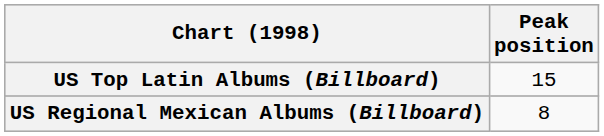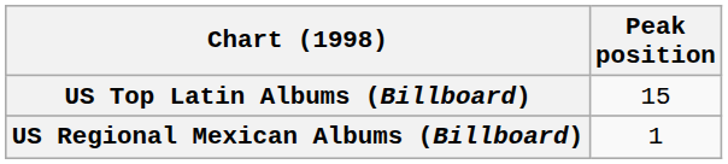US Regional Mexican Albums (Billboard) | Peak position: 8 -> 1
